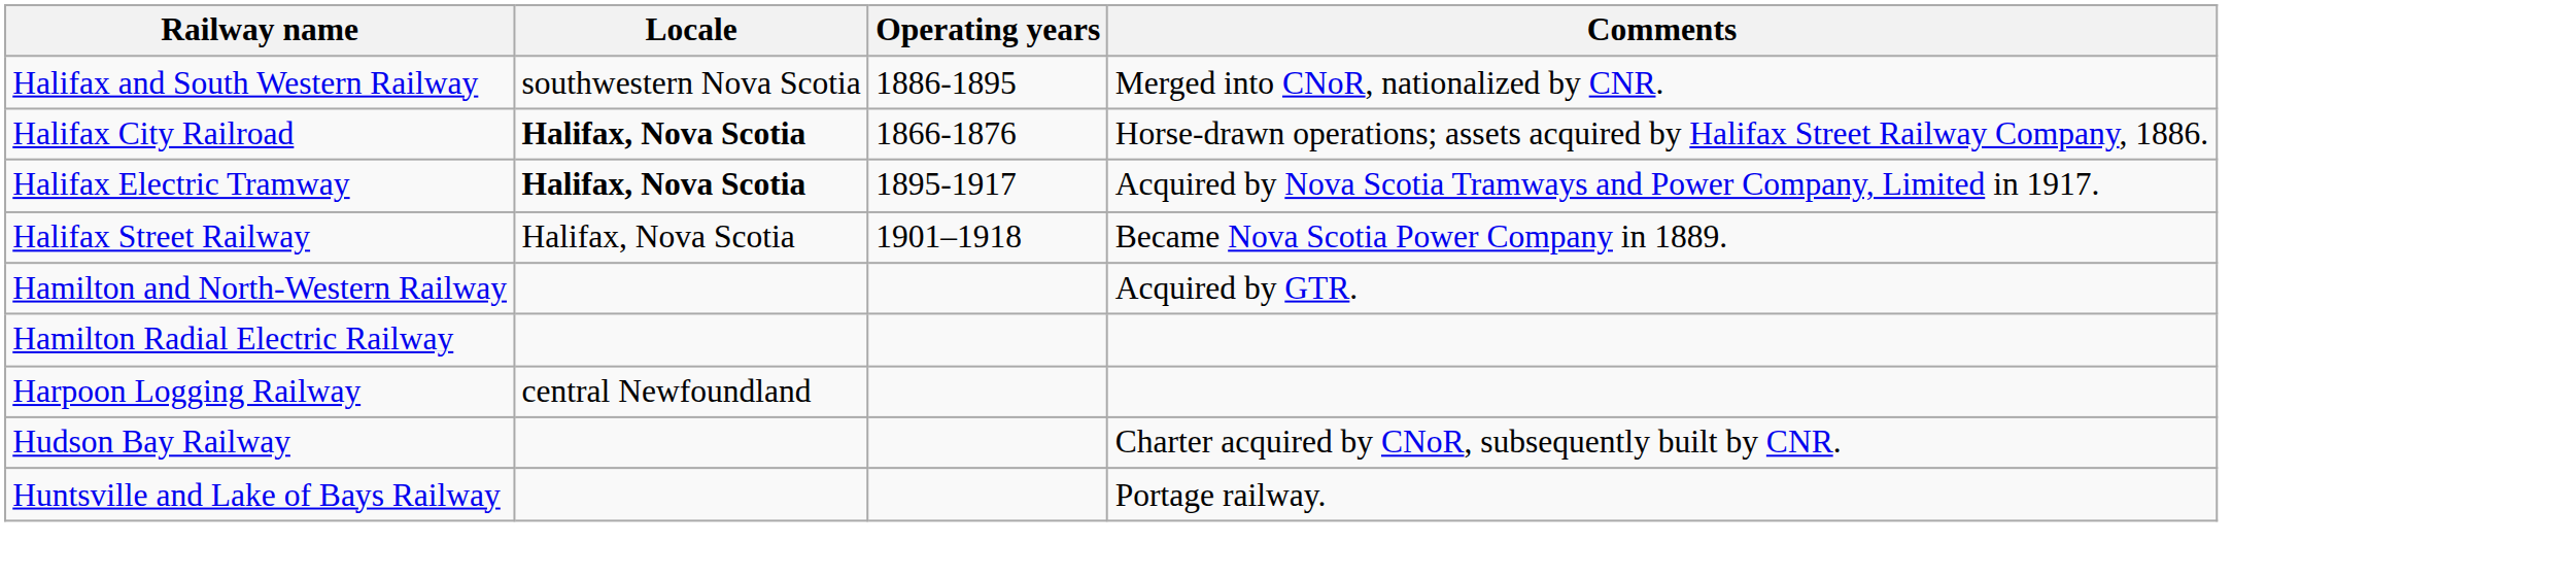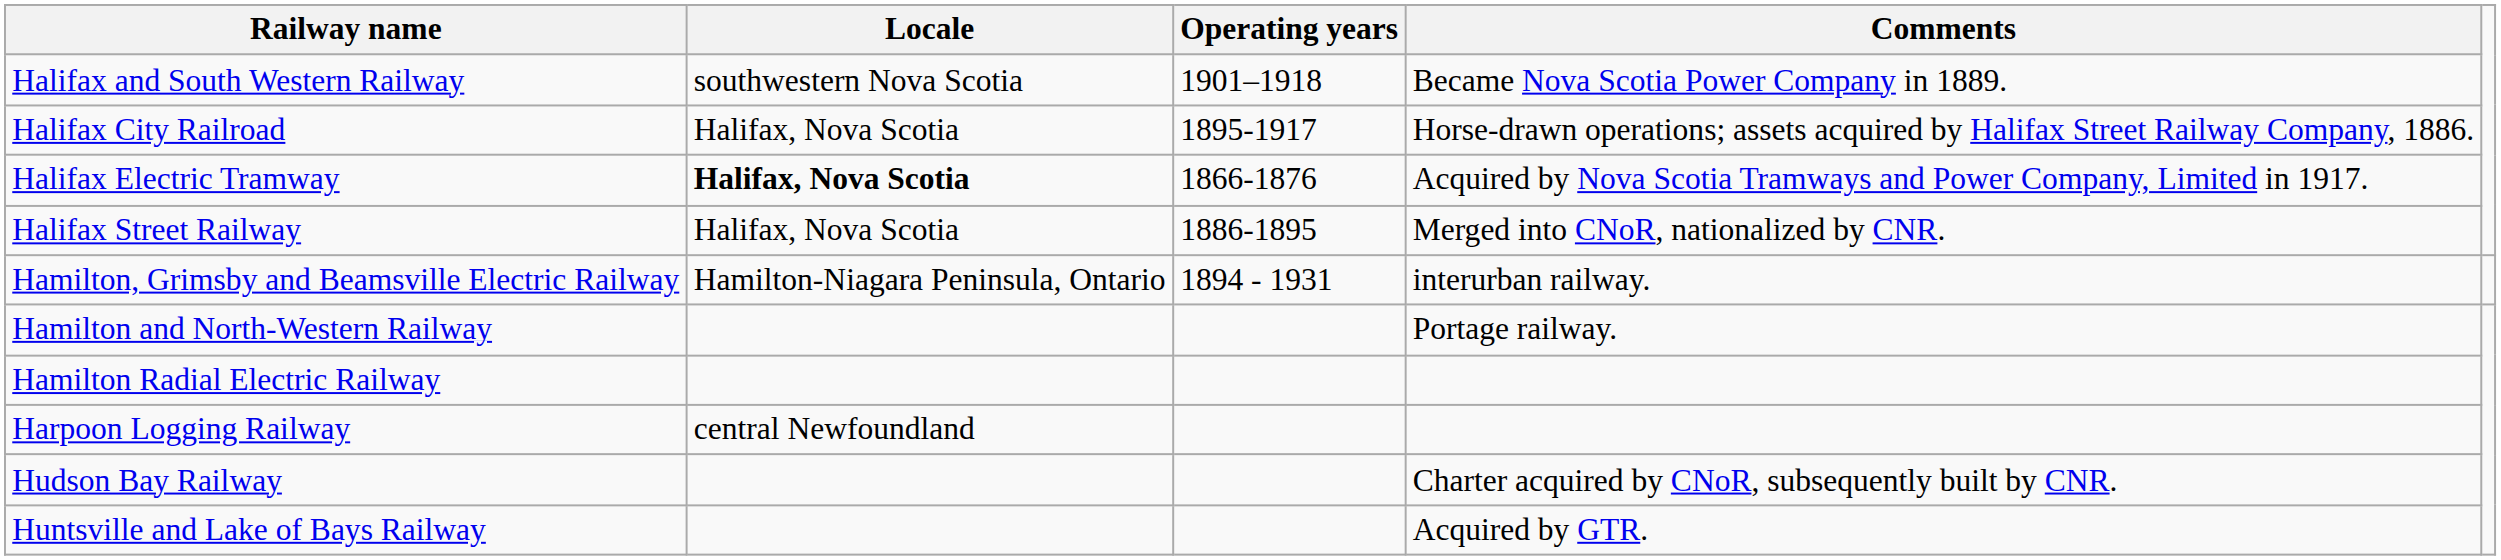Halifax and South Western Railway | Operating years: 1886-1895 -> 1901–1918
Halifax and South Western Railway | Comments: Merged into CNoR, nationalized by CNR. -> Became Nova Scotia Power Company in 1889.
Halifax City Railroad | Locale: bold -> normal
Halifax City Railroad | Operating years: 1866-1876 -> 1895-1917
Halifax Electric Tramway | Operating years: 1895-1917 -> 1866-1876
Halifax Street Railway | Operating years: 1901–1918 -> 1886-1895
Halifax Street Railway | Comments: Became Nova Scotia Power Company in 1889. -> Merged into CNoR, nationalized by CNR.
+ row: Hamilton, Grimsby and Beamsville Electric Railway | Hamilton-Niagara Peninsula, Ontario | 1894 - 1931 | interurban railway.
Hamilton and North-Western Railway | Comments: Acquired by GTR. -> Portage railway.
Huntsville and Lake of Bays Railway | Comments: Portage railway. -> Acquired by GTR.
